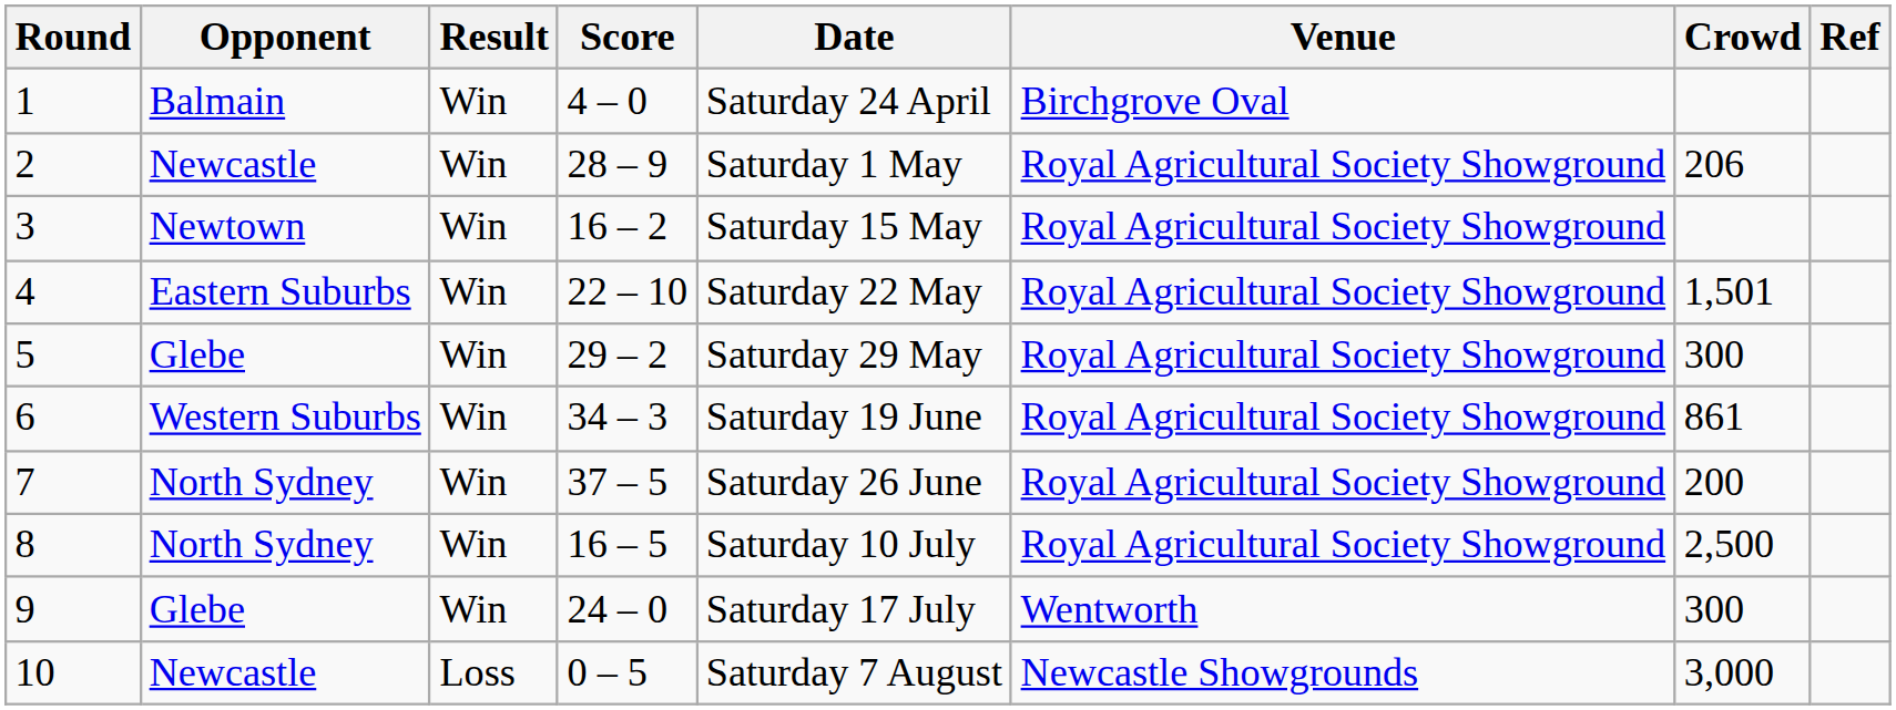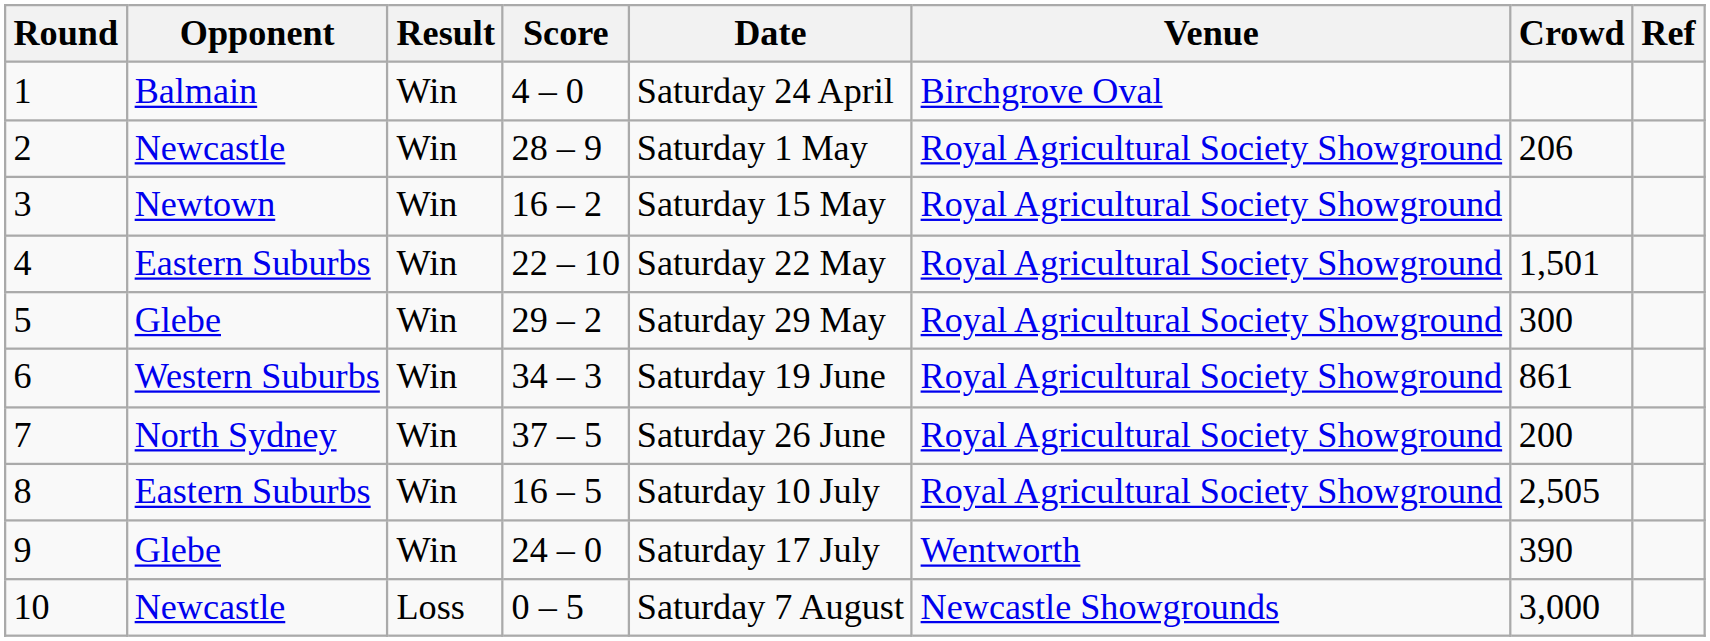8 | Opponent: North Sydney -> Eastern Suburbs
8 | Crowd: 2,500 -> 2,505
9 | Crowd: 300 -> 390
